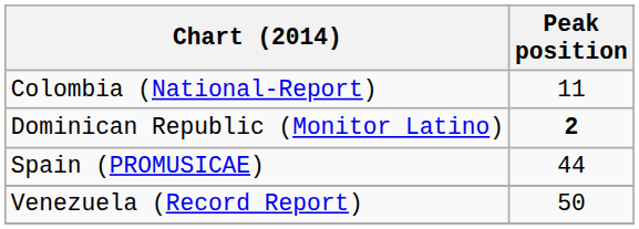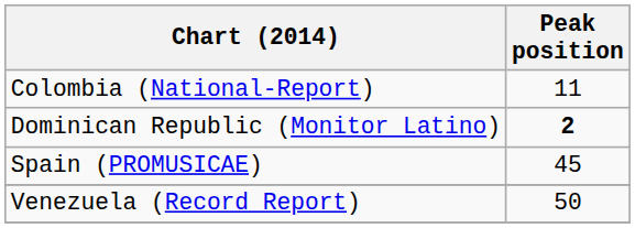Spain (PROMUSICAE) | Peak position: 44 -> 45
